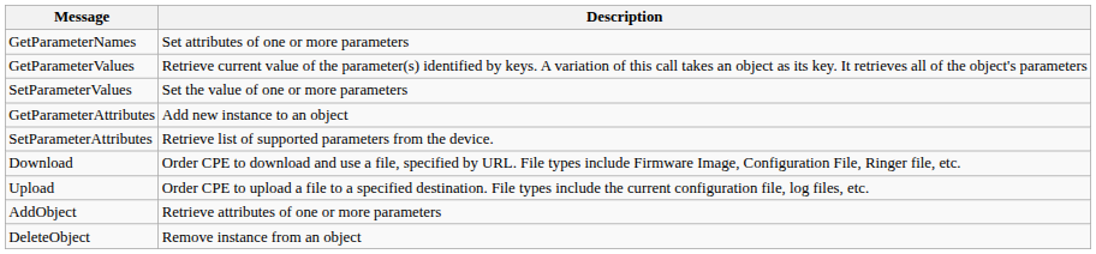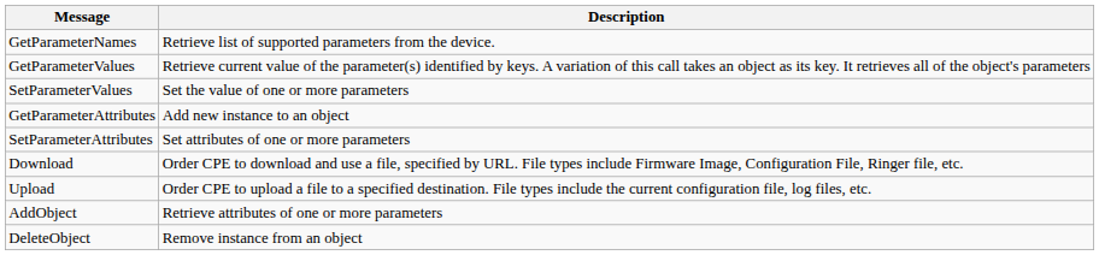GetParameterNames | Description: Set attributes of one or more parameters -> Retrieve list of supported parameters from the device.
SetParameterAttributes | Description: Retrieve list of supported parameters from the device. -> Set attributes of one or more parameters
